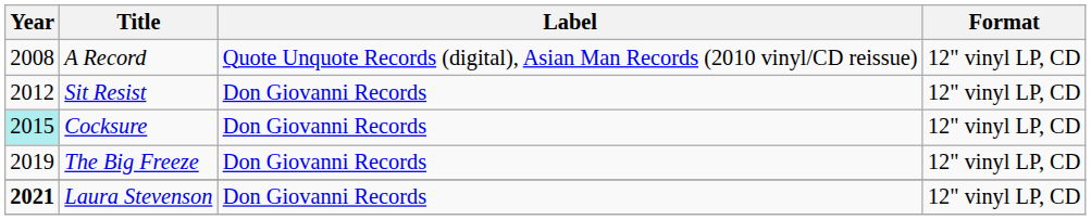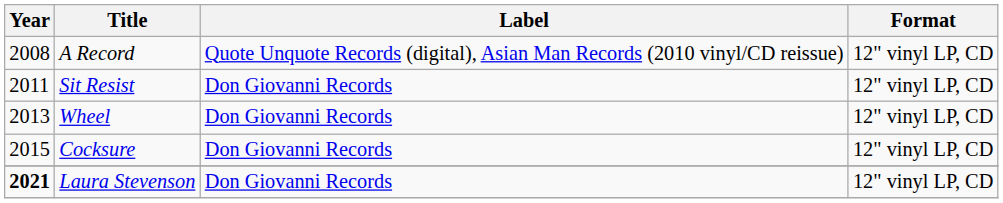Sit Resist | Year: 2012 -> 2011
+ row: 2013 | Wheel | Don Giovanni Records | 12" vinyl LP, CD
Cocksure | Year: paleturquoise background -> no background
- row: 2019 | The Big Freeze | Don Giovanni Records | 12" vinyl LP, CD
